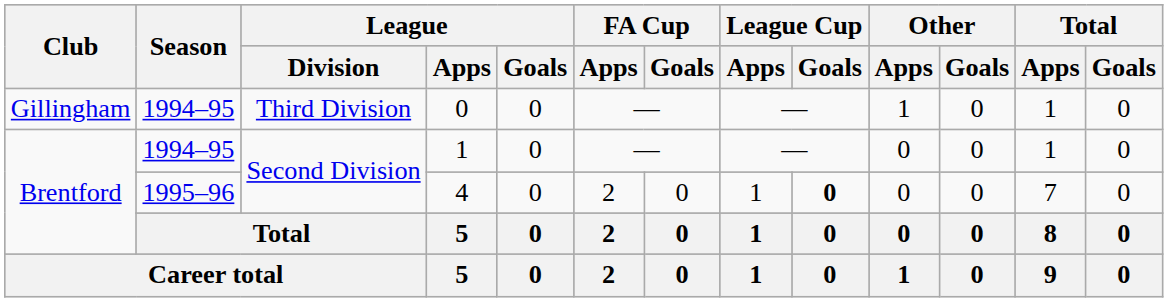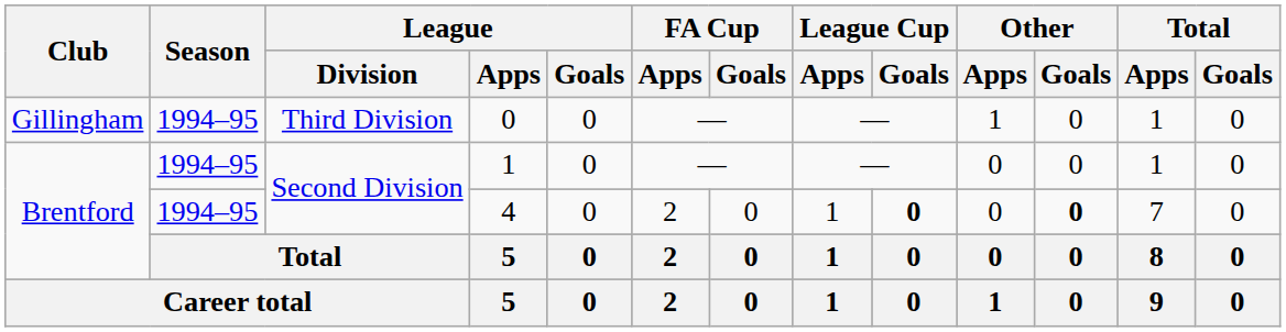4 | Season: 1995–96 -> 1994–95
4 | Other / Goals: normal -> bold
